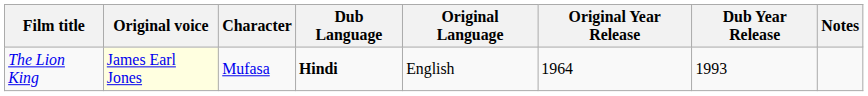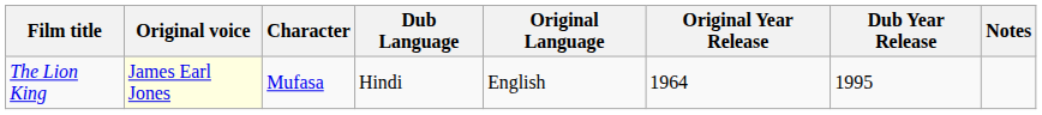The Lion King | Dub Language: bold -> normal
The Lion King | Dub Year Release: 1993 -> 1995
